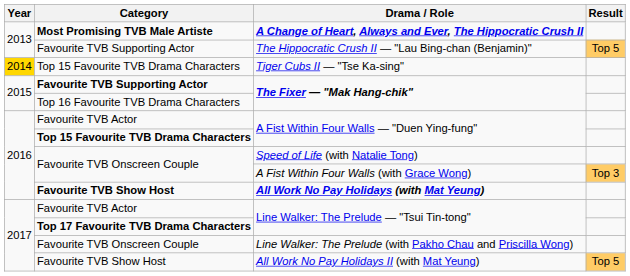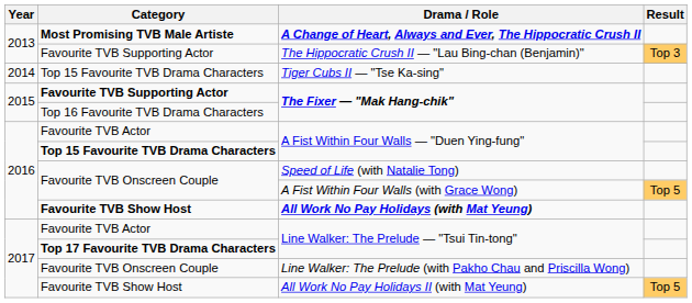The Hippocratic Crush II — "Lau Bing-chan (Benjamin)" | Result: Top 5 -> Top 3
Tiger Cubs II — "Tse Ka-sing" | Year: gold background -> no background
A Fist Within Four Walls (with Grace Wong) | Result: Top 3 -> Top 5
